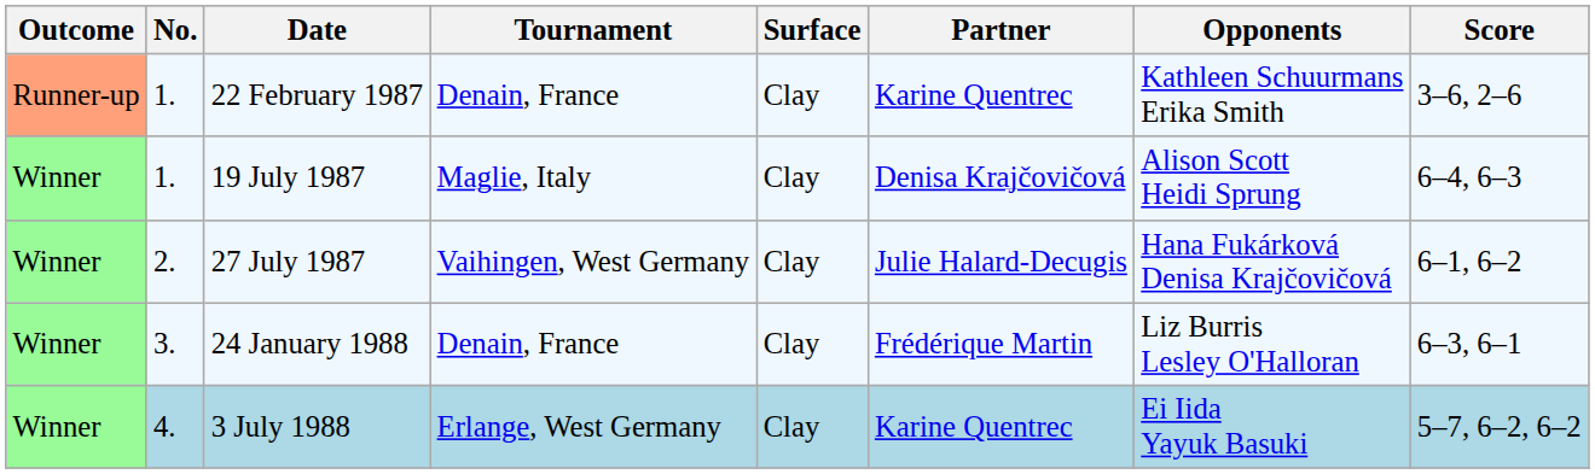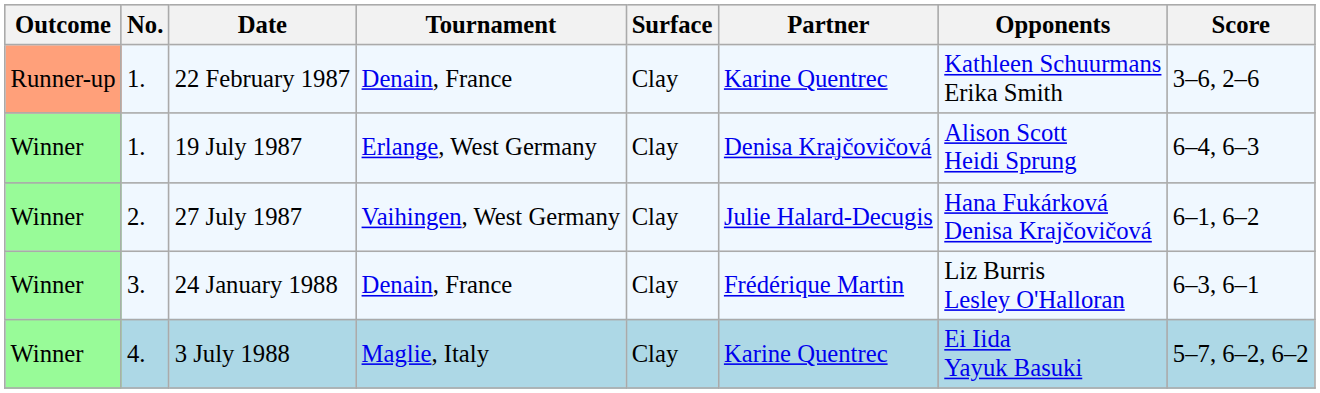19 July 1987 | Tournament: Maglie, Italy -> Erlange, West Germany
3 July 1988 | Tournament: Erlange, West Germany -> Maglie, Italy
